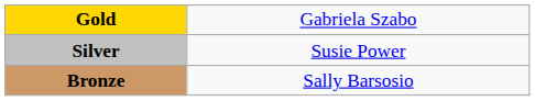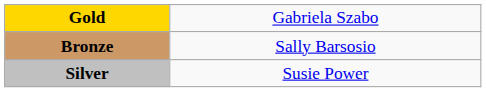rows swapped: Silver <-> Bronze
